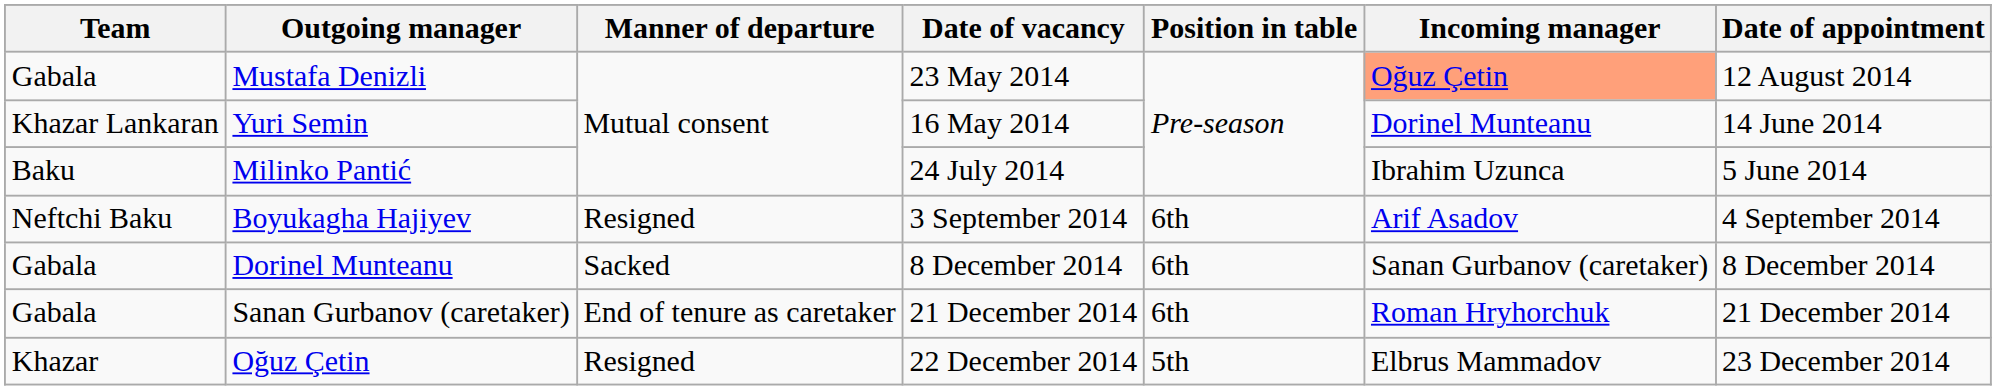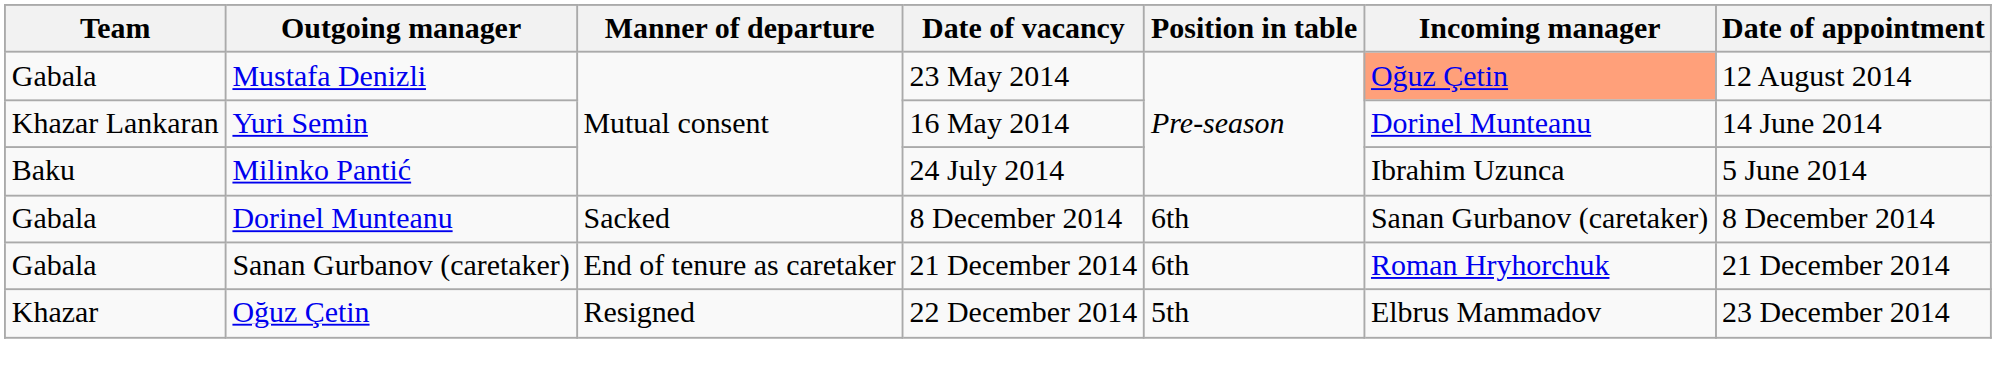- row: Neftchi Baku | Boyukagha Hajiyev | Resigned | 3 September 2014 | 6th | Arif Asadov | 4 September 2014
